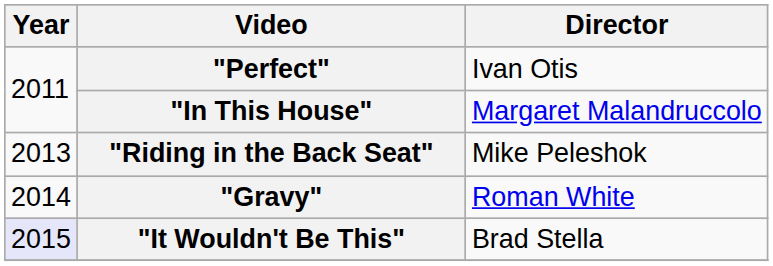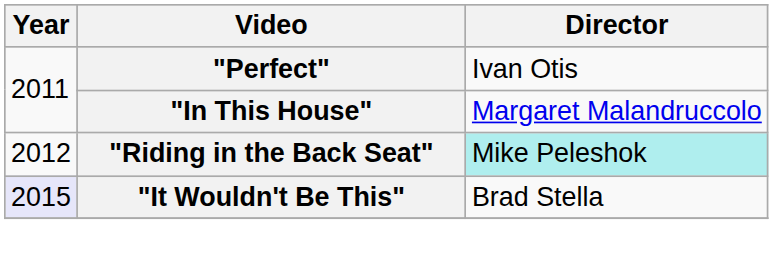"Riding in the Back Seat" | Year: 2013 -> 2012
"Riding in the Back Seat" | Director: no background -> paleturquoise background
- row: 2014 | "Gravy" | Roman White
